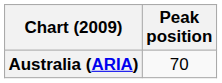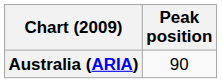Australia (ARIA) | Peak position: 70 -> 90
